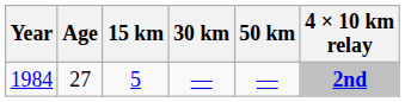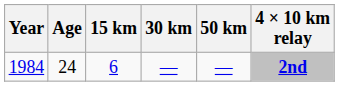1984 | Age: 27 -> 24
1984 | 15 km: 5 -> 6
